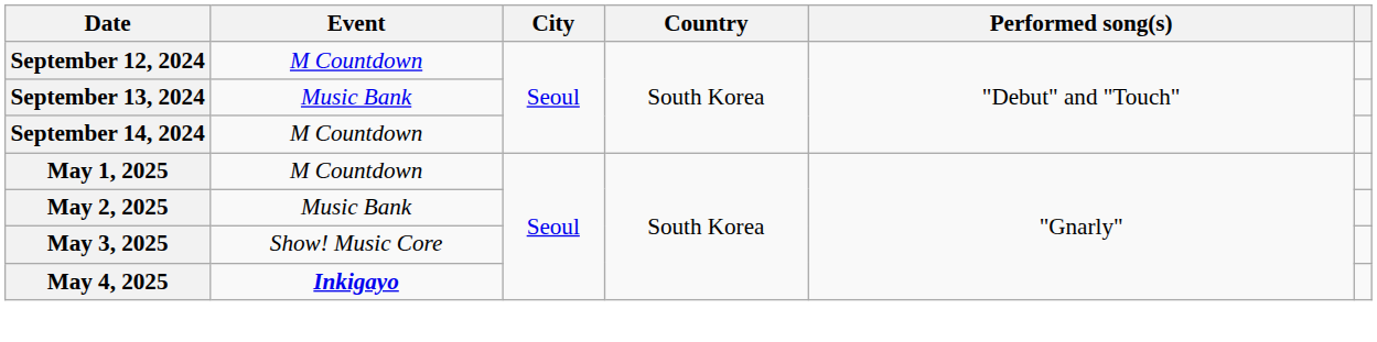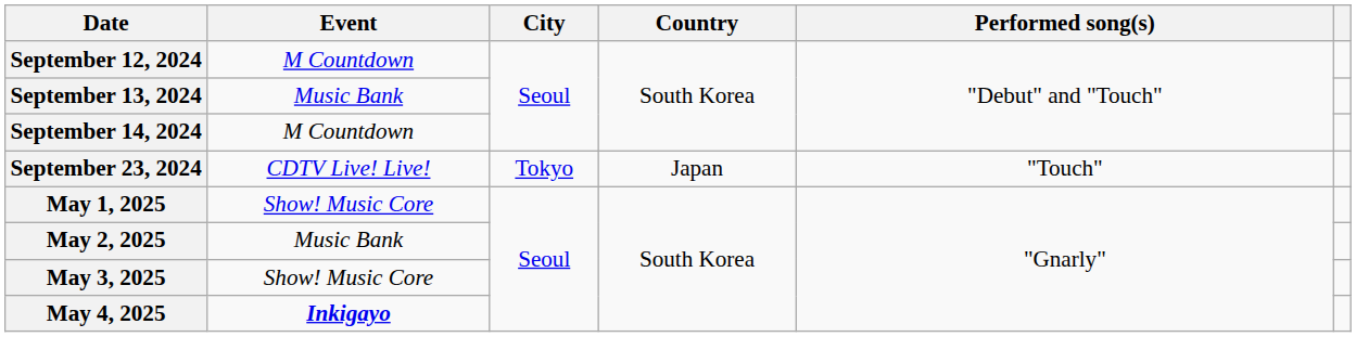+ row: September 23, 2024 | CDTV Live! Live! | Tokyo | Japan | "Touch"
May 1, 2025 | Event: M Countdown -> Show! Music Core
